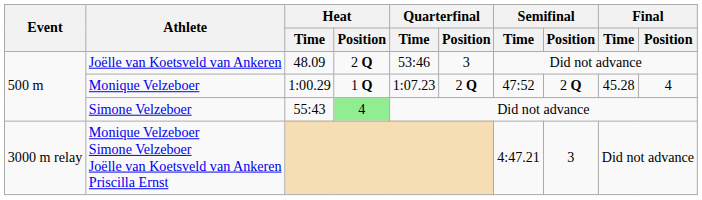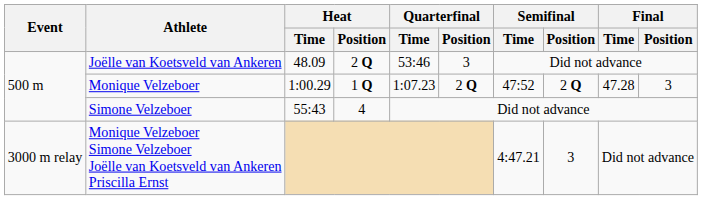Monique Velzeboer | Final / Time: 45.28 -> 47.28
Monique Velzeboer | Final / Position: 4 -> 3
Simone Velzeboer | Heat / Position: lightgreen background -> no background
